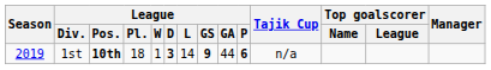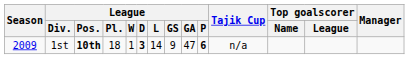1st | Season: 2019 -> 2009
1st | League / GS: bold -> normal
1st | League / GA: 44 -> 47
